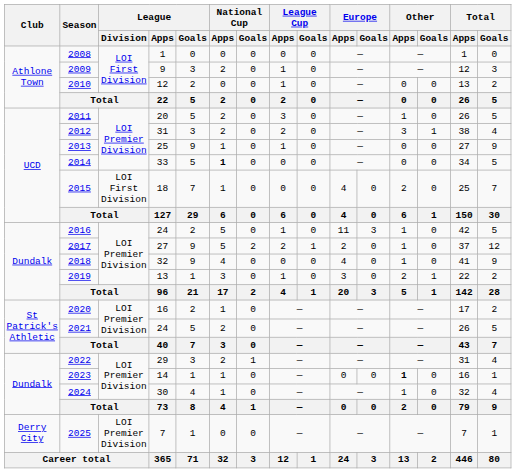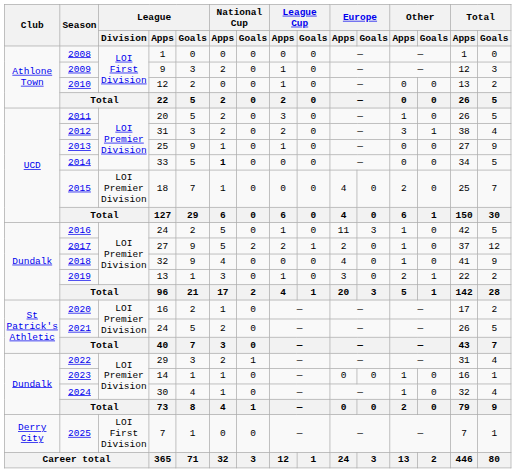2015 | League / Division: LOI First Division -> LOI Premier Division
2023 | Other / Apps: bold -> normal
2025 | League / Division: LOI Premier Division -> LOI First Division
